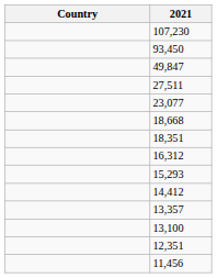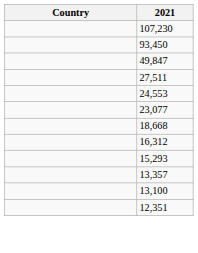+ row: 24,553
- row: 18,351
- row: 14,412
- row: 11,456
